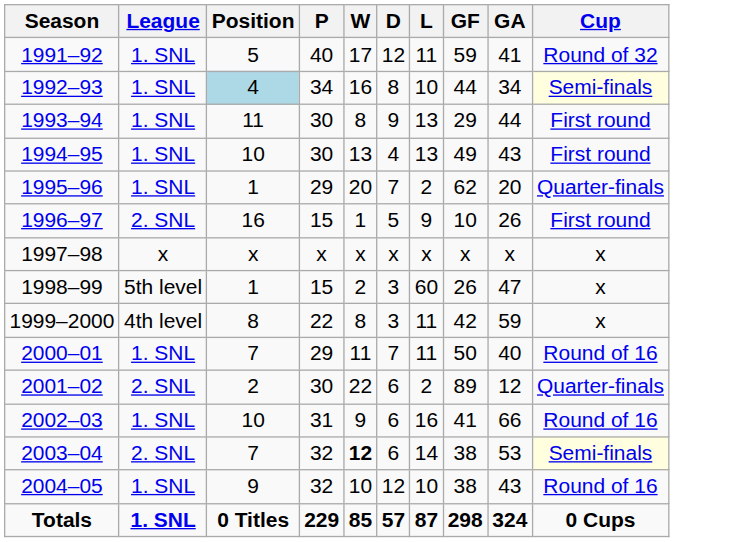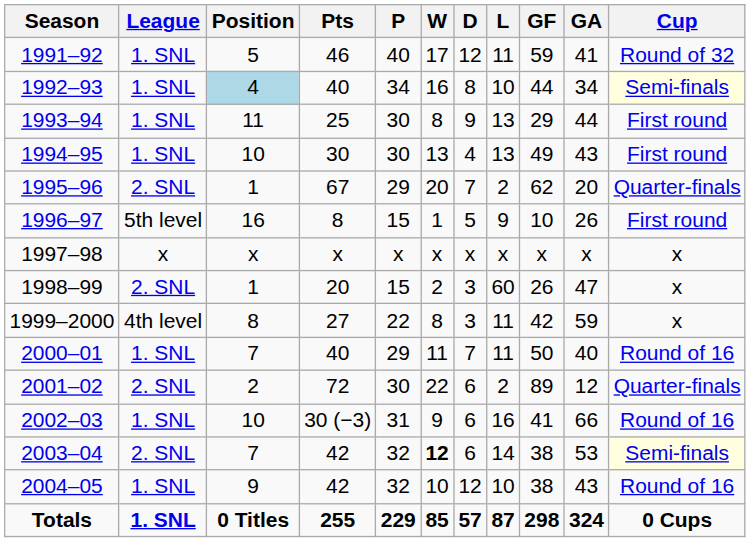+ column: Pts | 46 | 40 | 25 | 30 | 67 | 8 | x | 20 | 27 | 40 | 72 | 30 (−3) | 42 | 42 | 255
1995–96 | League: 1. SNL -> 2. SNL
1996–97 | League: 2. SNL -> 5th level
1998–99 | League: 5th level -> 2. SNL
